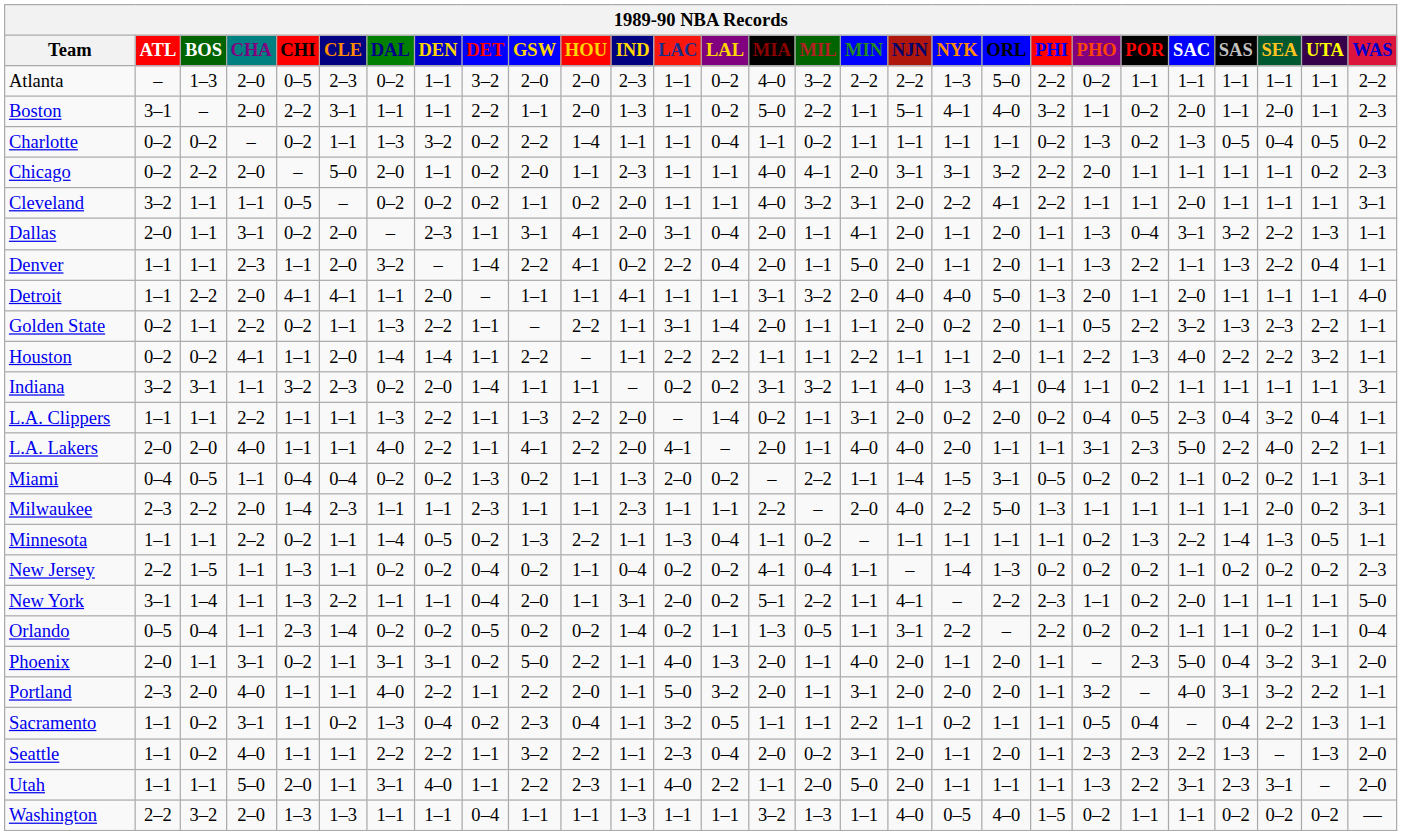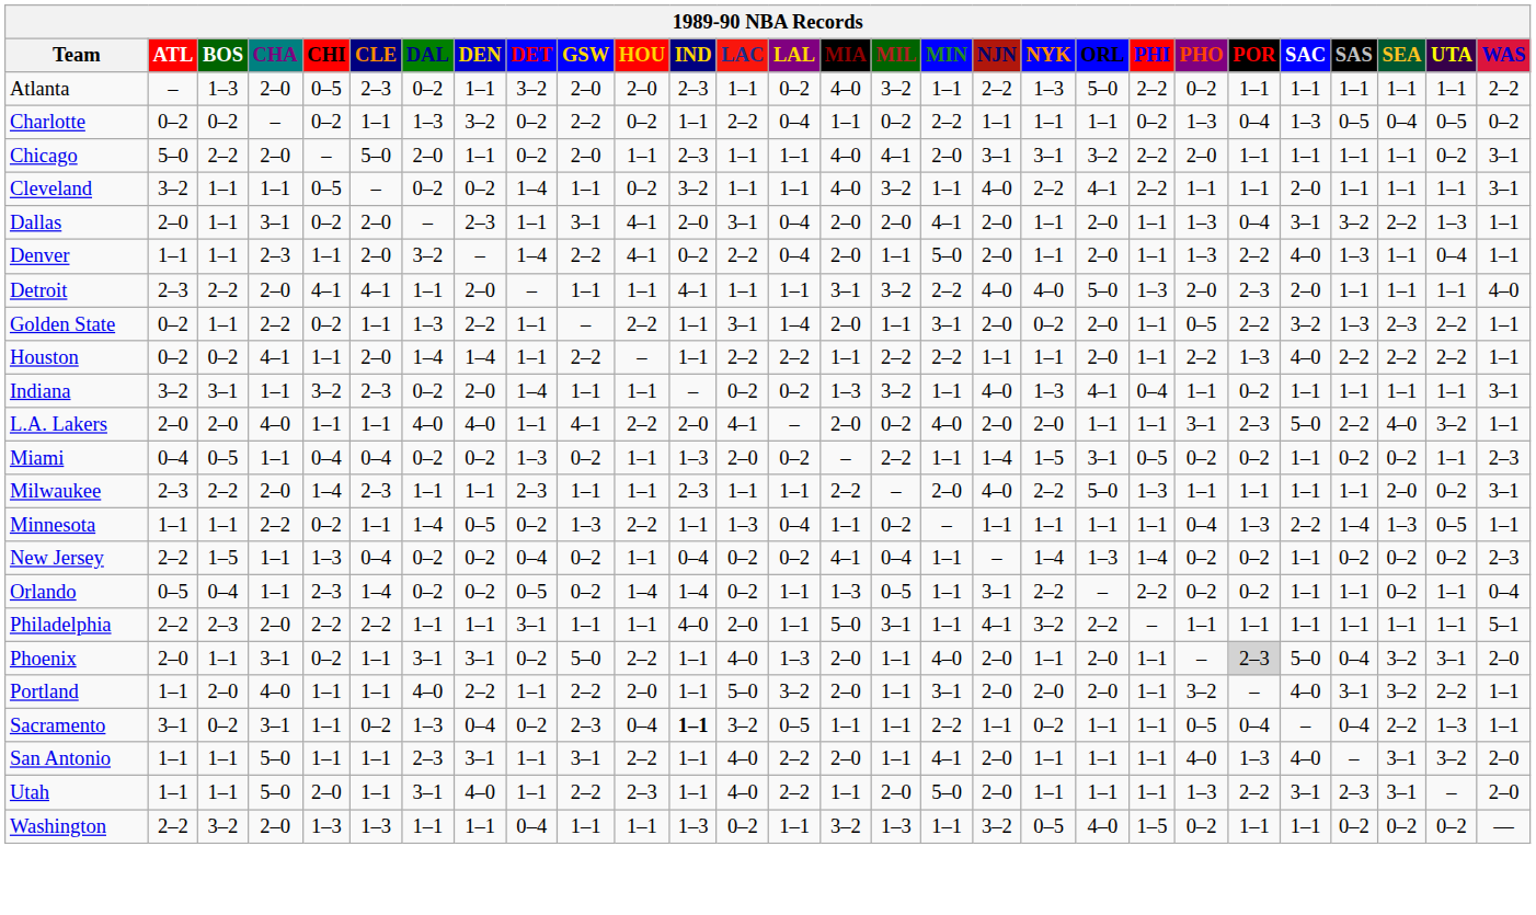Atlanta | MIN: 2–2 -> 1–1
- row: Boston | 3–1 | – | 2–0 | 2–2 | 3–1 | 1–1 | 1–1 | 2–2 | 1–1 | 2–0 | 1–3 | 1–1 | 0–2 | 5–0 | 2–2 | 1–1 | 5–1 | 4–1 | 4–0 | 3–2 | 1–1 | 0–2 | 2–0 | 1–1 | 2–0 | 1–1 | 2–3
Charlotte | HOU: 1–4 -> 0–2
Charlotte | LAC: 1–1 -> 2–2
Charlotte | MIN: 1–1 -> 2–2
Charlotte | POR: 0–2 -> 0–4
Chicago | ATL: 0–2 -> 5–0
Chicago | WAS: 2–3 -> 3–1
Cleveland | DET: 0–2 -> 1–4
Cleveland | IND: 2–0 -> 3–2
Cleveland | MIN: 3–1 -> 1–1
Cleveland | NJN: 2–0 -> 4–0
Dallas | MIL: 1–1 -> 2–0
Denver | SAC: 1–1 -> 4–0
Denver | SEA: 2–2 -> 1–1
Detroit | ATL: 1–1 -> 2–3
Detroit | MIN: 2–0 -> 2–2
Detroit | POR: 1–1 -> 2–3
Golden State | MIN: 1–1 -> 3–1
Houston | MIL: 1–1 -> 2–2
Houston | UTA: 3–2 -> 2–2
Indiana | MIA: 3–1 -> 1–3
- row: L.A. Clippers | 1–1 | 1–1 | 2–2 | 1–1 | 1–1 | 1–3 | 2–2 | 1–1 | 1–3 | 2–2 | 2–0 | – | 1–4 | 0–2 | 1–1 | 3–1 | 2–0 | 0–2 | 2–0 | 0–2 | 0–4 | 0–5 | 2–3 | 0–4 | 3–2 | 0–4 | 1–1
L.A. Lakers | DEN: 2–2 -> 4–0
L.A. Lakers | MIL: 1–1 -> 0–2
L.A. Lakers | NJN: 4–0 -> 2–0
L.A. Lakers | UTA: 2–2 -> 3–2
Miami | WAS: 3–1 -> 2–3
Minnesota | PHO: 0–2 -> 0–4
New Jersey | CLE: 1–1 -> 0–4
New Jersey | PHI: 0–2 -> 1–4
- row: New York | 3–1 | 1–4 | 1–1 | 1–3 | 2–2 | 1–1 | 1–1 | 0–4 | 2–0 | 1–1 | 3–1 | 2–0 | 0–2 | 5–1 | 2–2 | 1–1 | 4–1 | – | 2–2 | 2–3 | 1–1 | 0–2 | 2–0 | 1–1 | 1–1 | 1–1 | 5–0
Orlando | HOU: 0–2 -> 1–4
+ row: Philadelphia | 2–2 | 2–3 | 2–0 | 2–2 | 2–2 | 1–1 | 1–1 | 3–1 | 1–1 | 1–1 | 4–0 | 2–0 | 1–1 | 5–0 | 3–1 | 1–1 | 4–1 | 3–2 | 2–2 | – | 1–1 | 1–1 | 1–1 | 1–1 | 1–1 | 1–1 | 5–1
Phoenix | POR: no background -> lightgrey background
Portland | ATL: 2–3 -> 1–1
Sacramento | ATL: 1–1 -> 3–1
Sacramento | IND: normal -> bold
+ row: San Antonio | 1–1 | 1–1 | 5–0 | 1–1 | 1–1 | 2–3 | 3–1 | 1–1 | 3–1 | 2–2 | 1–1 | 4–0 | 2–2 | 2–0 | 1–1 | 4–1 | 2–0 | 1–1 | 1–1 | 1–1 | 4–0 | 1–3 | 4–0 | – | 3–1 | 3–2 | 2–0
- row: Seattle | 1–1 | 0–2 | 4–0 | 1–1 | 1–1 | 2–2 | 2–2 | 1–1 | 3–2 | 2–2 | 1–1 | 2–3 | 0–4 | 2–0 | 0–2 | 3–1 | 2–0 | 1–1 | 2–0 | 1–1 | 2–3 | 2–3 | 2–2 | 1–3 | – | 1–3 | 2–0
Washington | LAC: 1–1 -> 0–2
Washington | NJN: 4–0 -> 3–2
